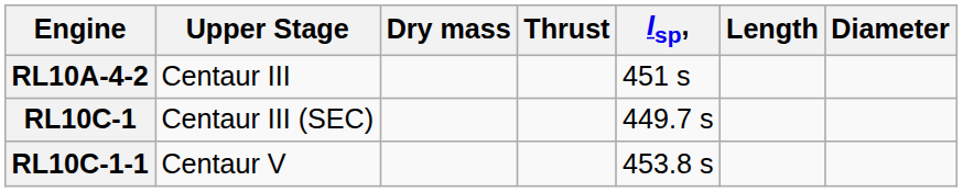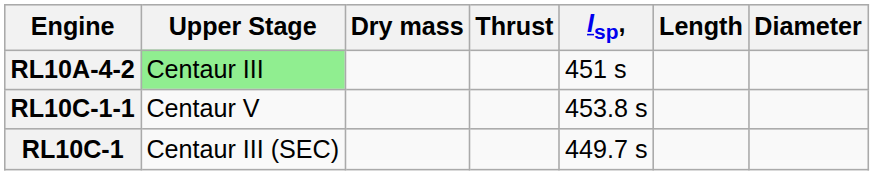RL10A-4-2 | Upper Stage: no background -> lightgreen background
rows swapped: RL10C-1 <-> RL10C-1-1
